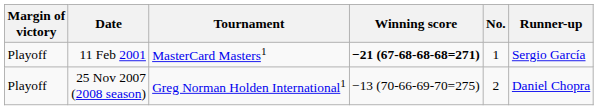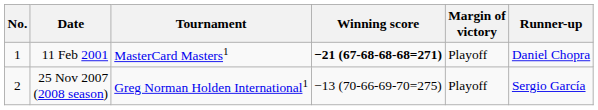columns swapped: No. <-> Margin of victory
11 Feb 2001 | Runner-up: Sergio García -> Daniel Chopra
25 Nov 2007 (2008 season) | Runner-up: Daniel Chopra -> Sergio García
